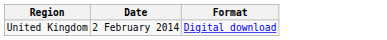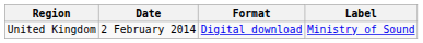+ column: Label | Ministry of Sound
